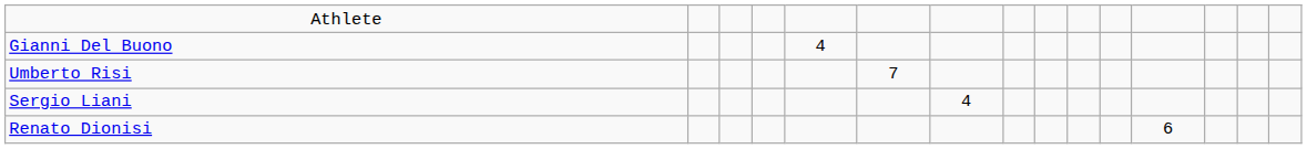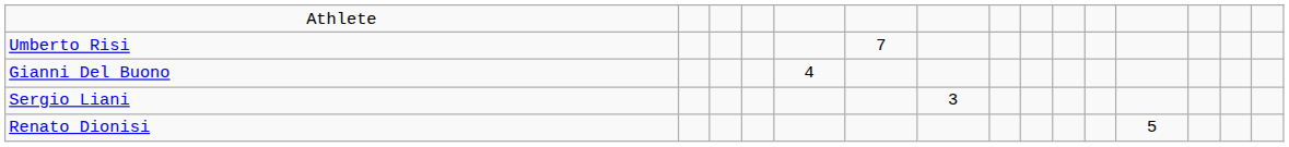rows swapped: Gianni Del Buono <-> Umberto Risi
Sergio Liani | column 7: 4 -> 3
Renato Dionisi | column 12: 6 -> 5
